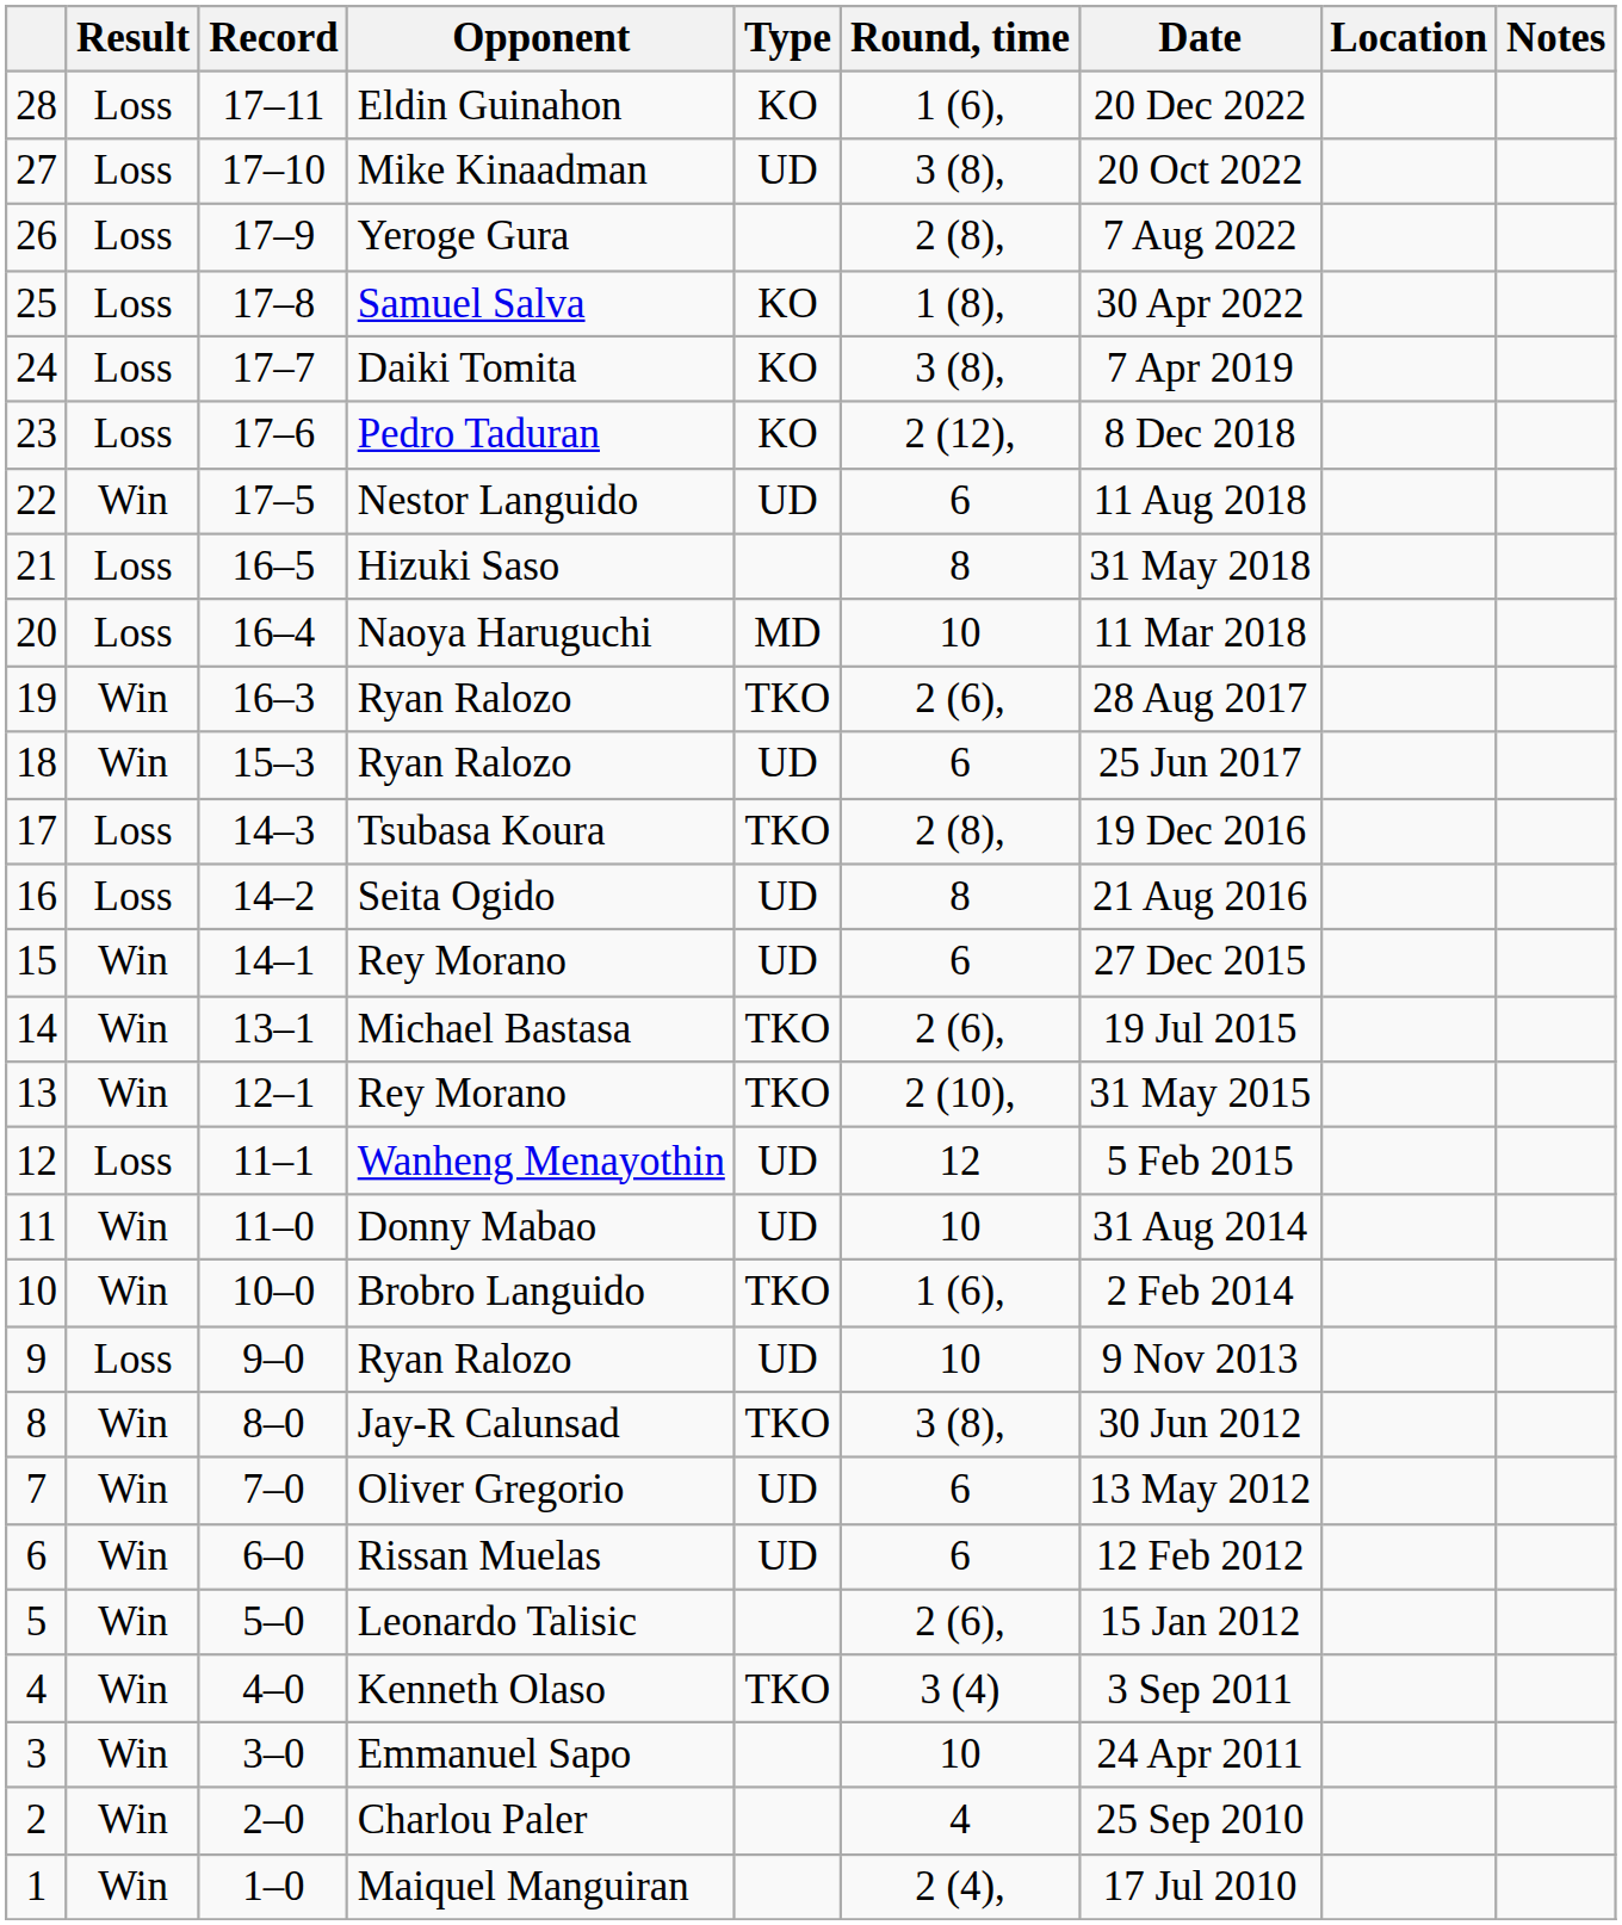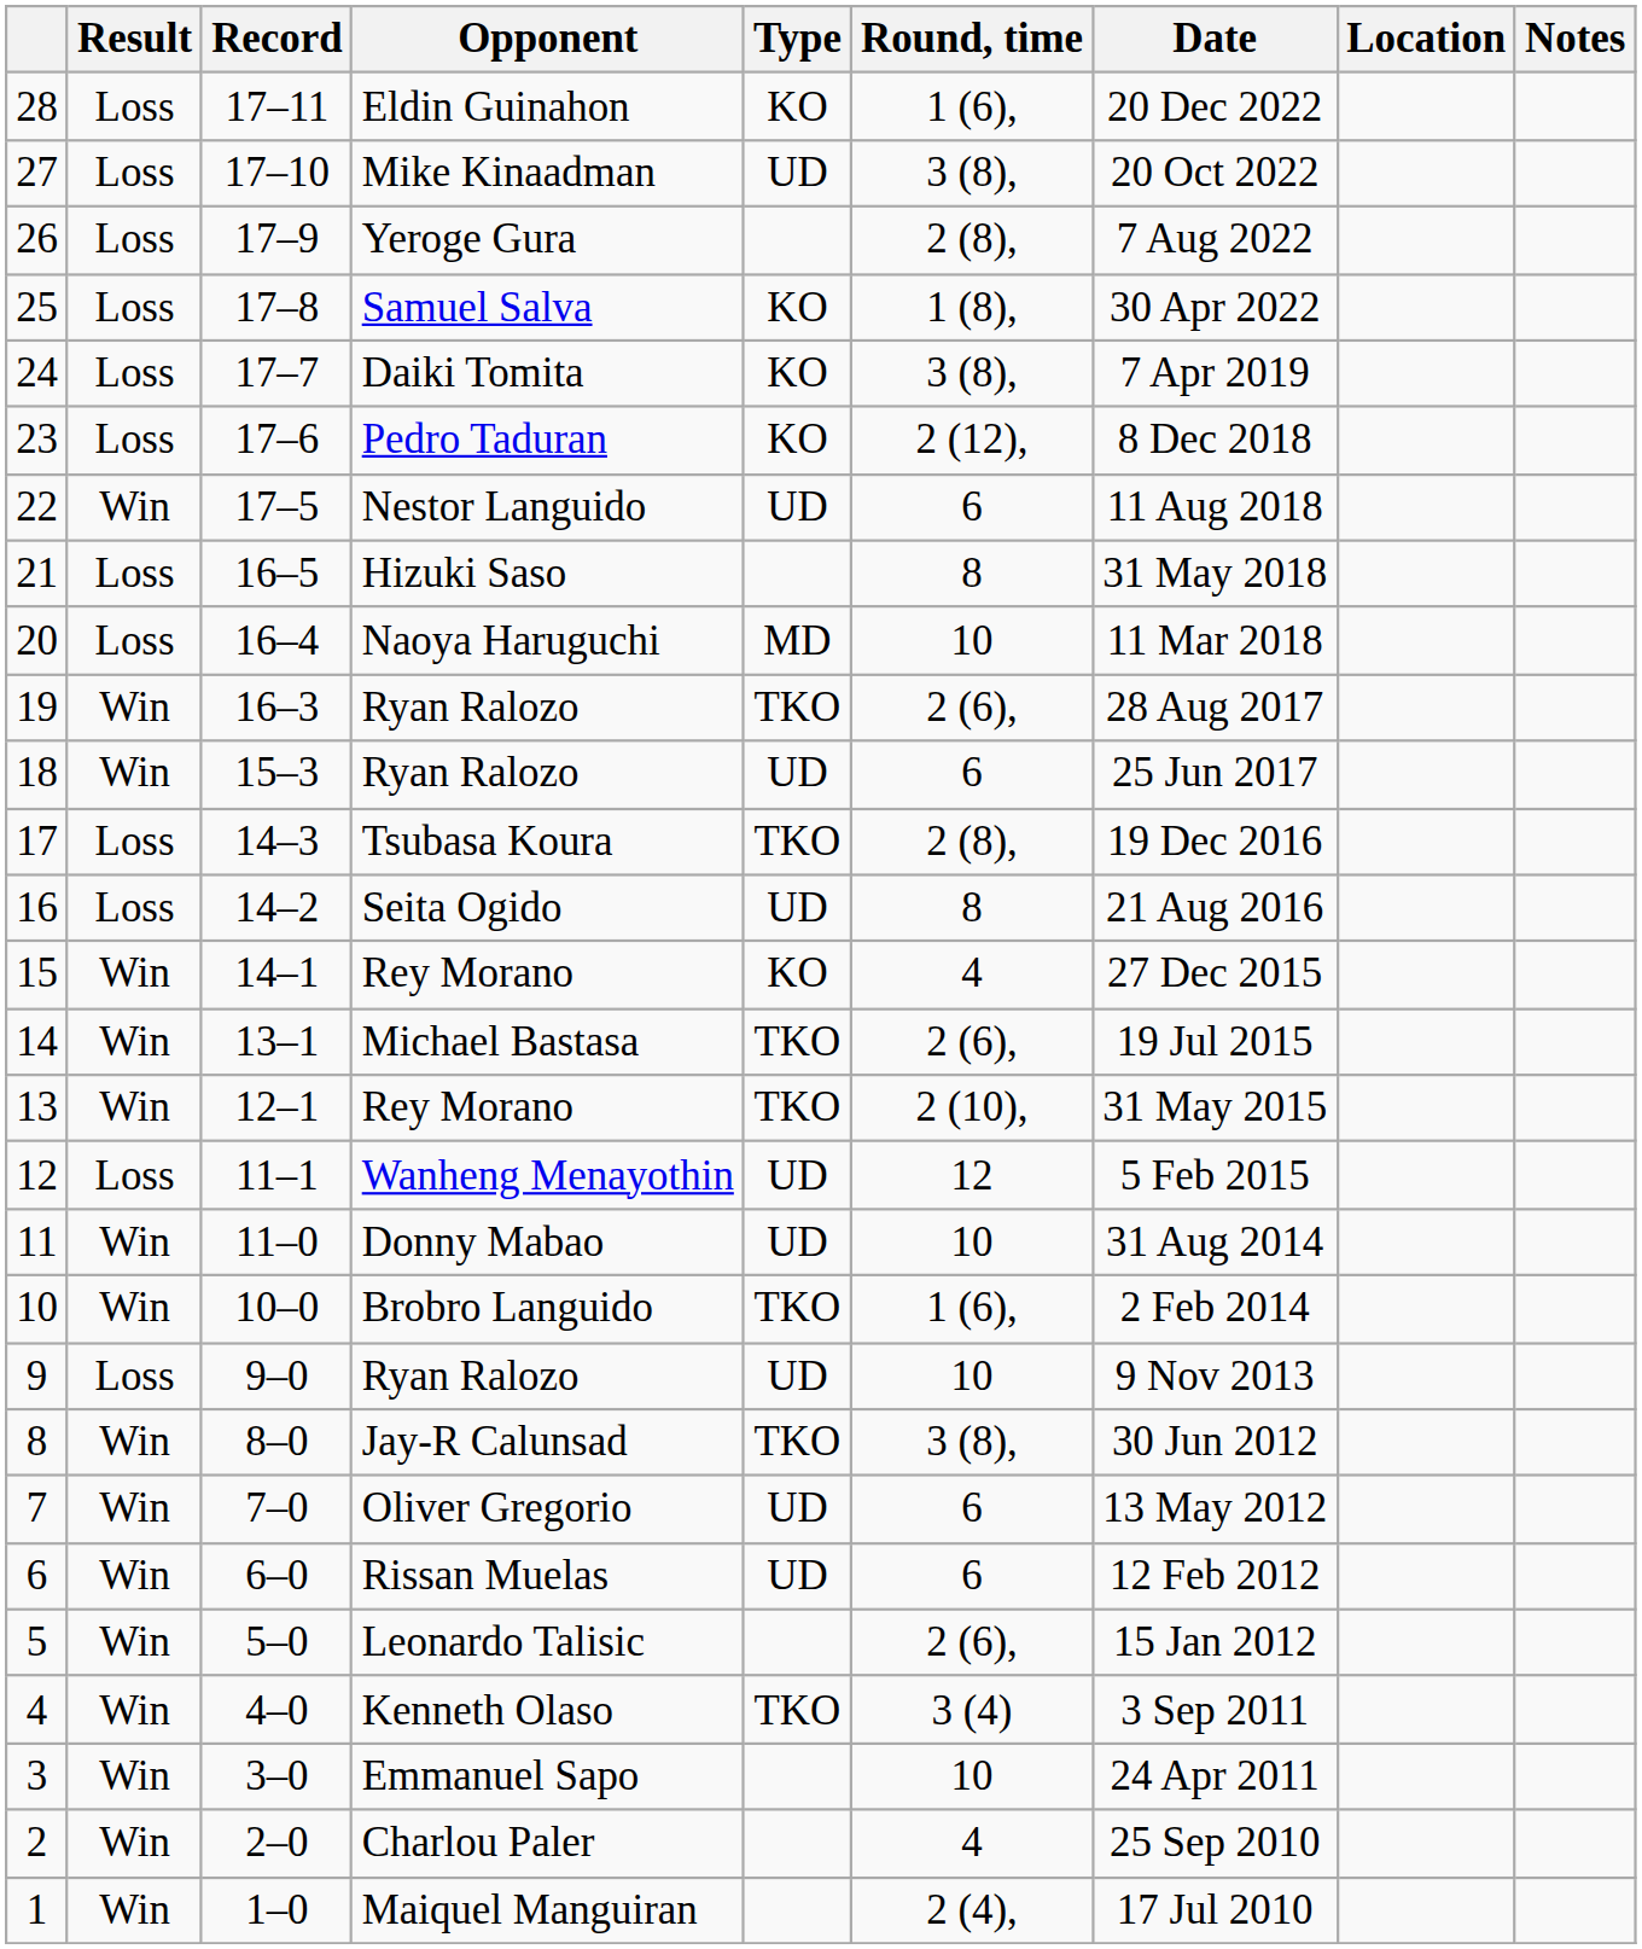15 | Type: UD -> KO
15 | Round, time: 6 -> 4
